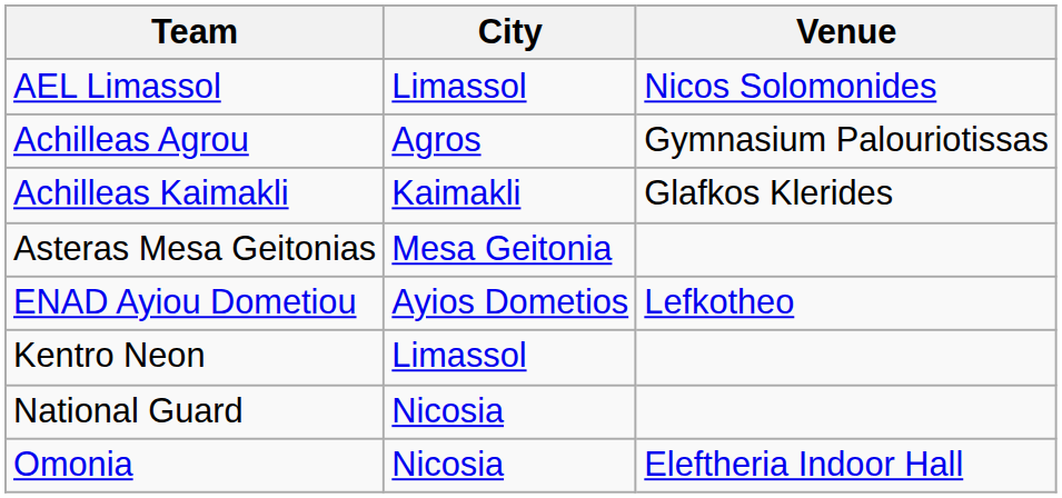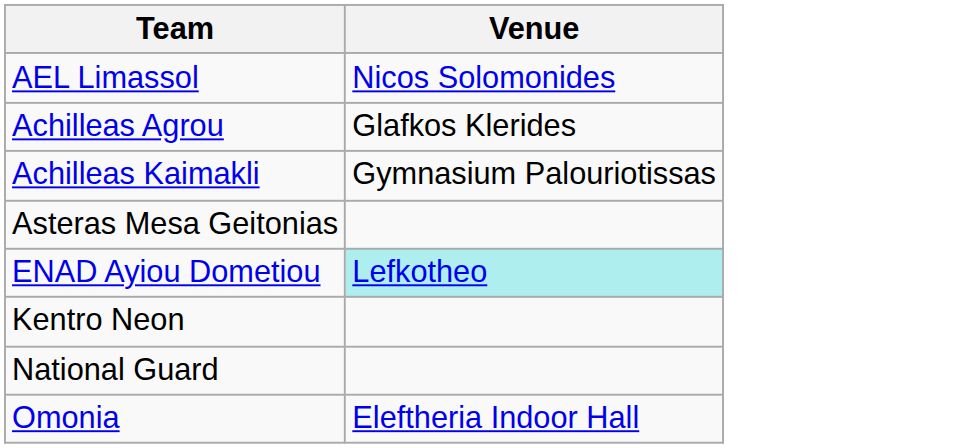- column: City | Limassol | Agros | Kaimakli | Mesa Geitonia | Ayios Dometios | Limassol | Nicosia | Nicosia
Achilleas Agrou | Venue: Gymnasium Palouriotissas -> Glafkos Klerides
Achilleas Kaimakli | Venue: Glafkos Klerides -> Gymnasium Palouriotissas
ENAD Ayiou Dometiou | Venue: no background -> paleturquoise background
